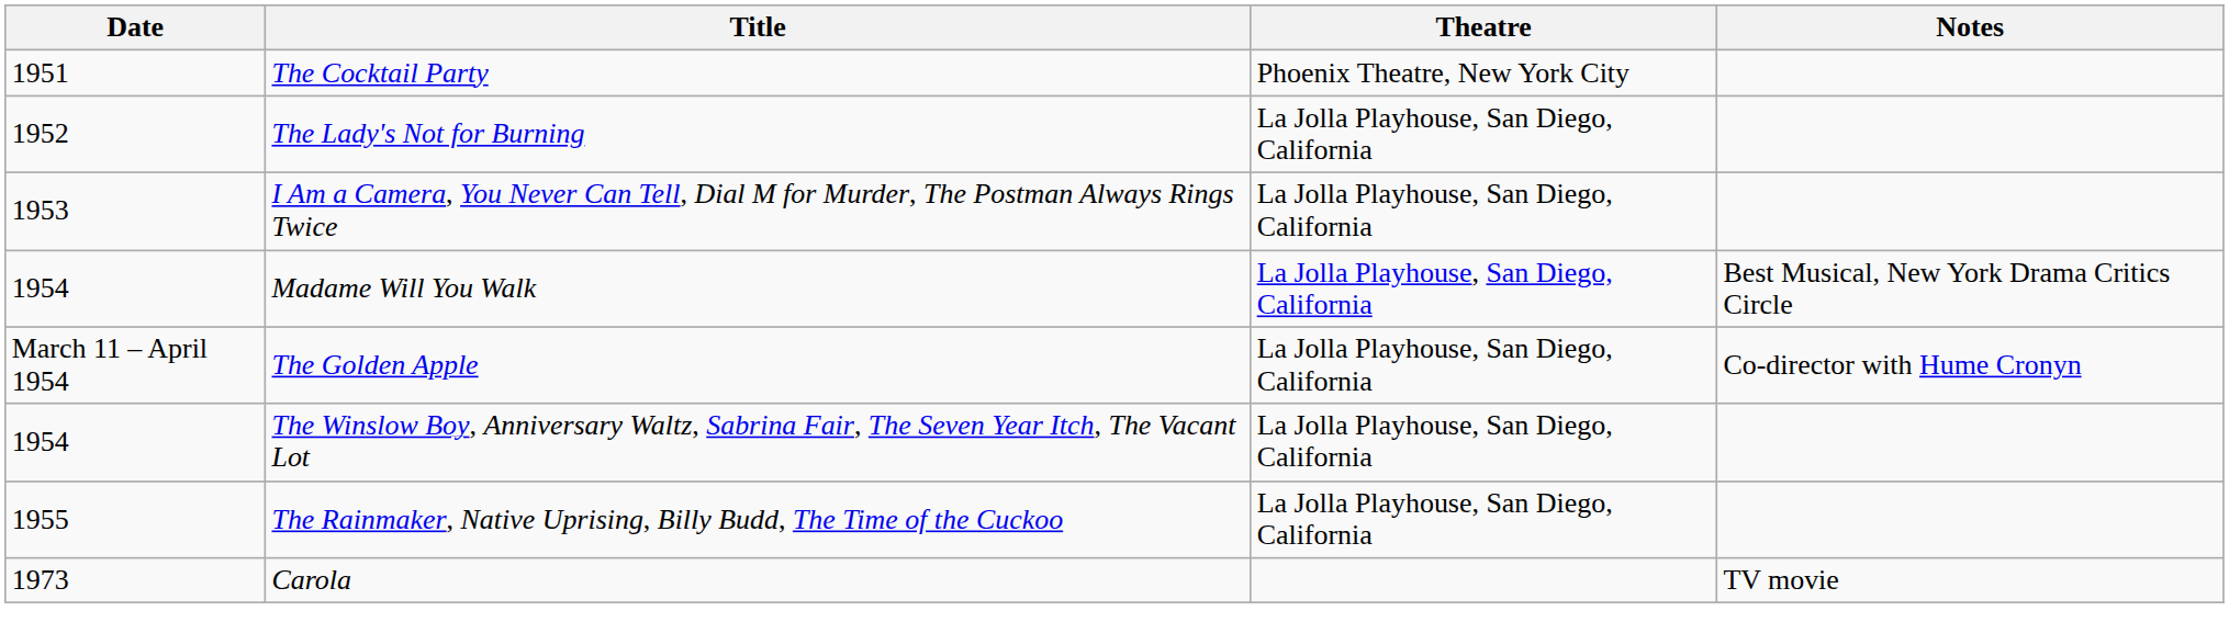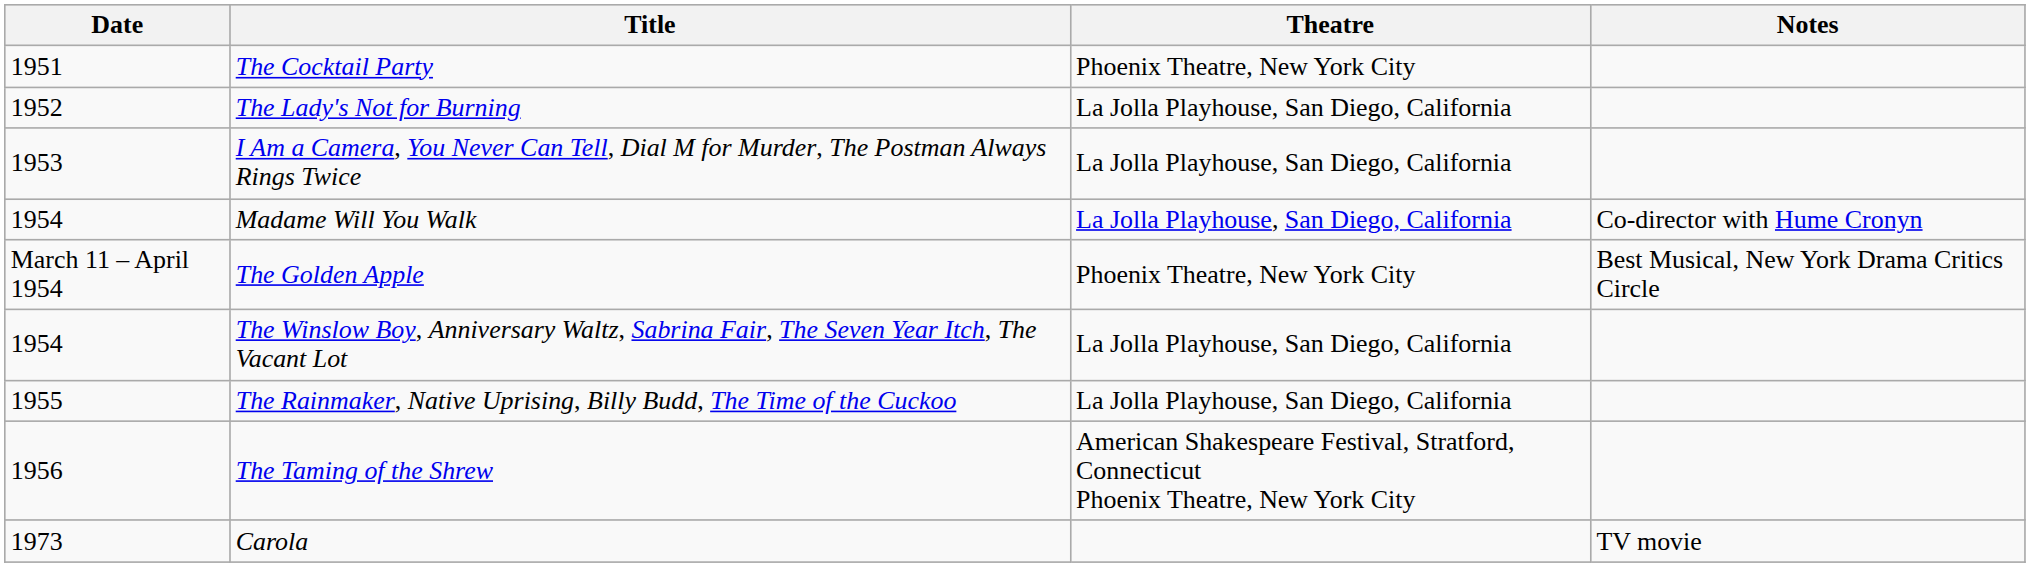Madame Will You Walk | Notes: Best Musical, New York Drama Critics Circle -> Co-director with Hume Cronyn
The Golden Apple | Theatre: La Jolla Playhouse, San Diego, California -> Phoenix Theatre, New York City
The Golden Apple | Notes: Co-director with Hume Cronyn -> Best Musical, New York Drama Critics Circle
+ row: 1956 | The Taming of the Shrew | American Shakespeare Festival, Stratford, Connecticut Phoenix Theatre, New York City
